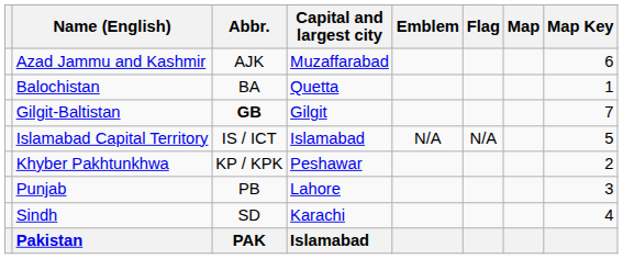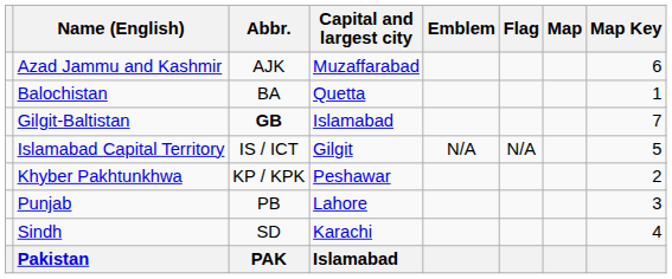Gilgit-Baltistan | Capital and largest city: Gilgit -> Islamabad
Islamabad Capital Territory | Capital and largest city: Islamabad -> Gilgit
